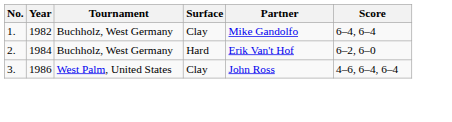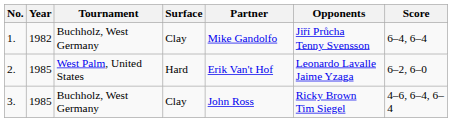+ column: Opponents | Jiří Průcha Tenny Svensson | Leonardo Lavalle Jaime Yzaga | Ricky Brown Tim Siegel
2. | Year: 1984 -> 1985
2. | Tournament: Buchholz, West Germany -> West Palm, United States
3. | Year: 1986 -> 1985
3. | Tournament: West Palm, United States -> Buchholz, West Germany
